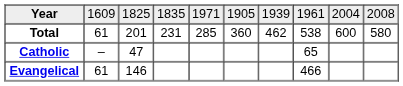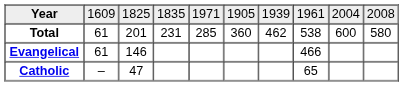rows swapped: Catholic <-> Evangelical
